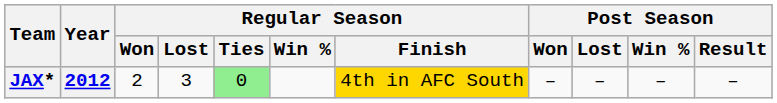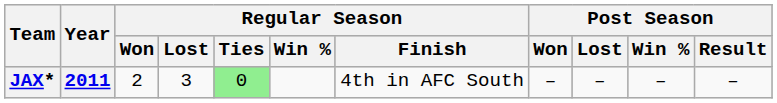JAX* | Year: 2012 -> 2011
JAX* | Regular Season / Finish: gold background -> no background
